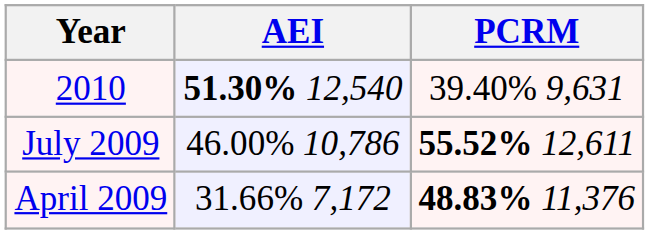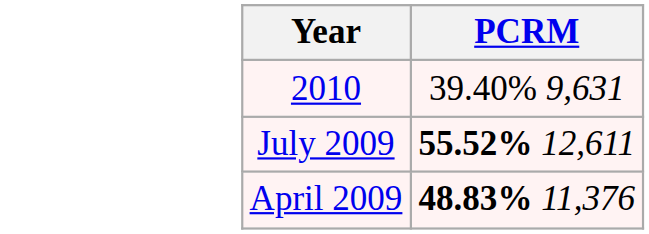- column: AEI | 51.30% 12,540 | 46.00% 10,786 | 31.66% 7,172
